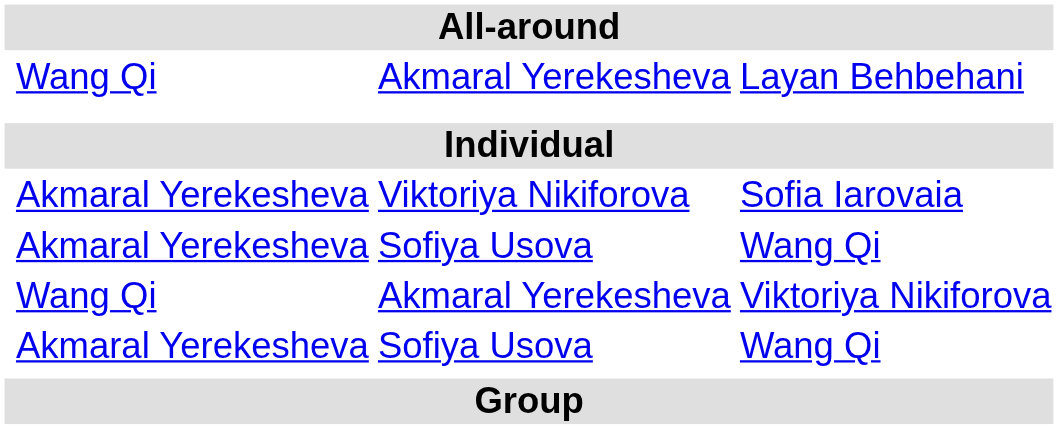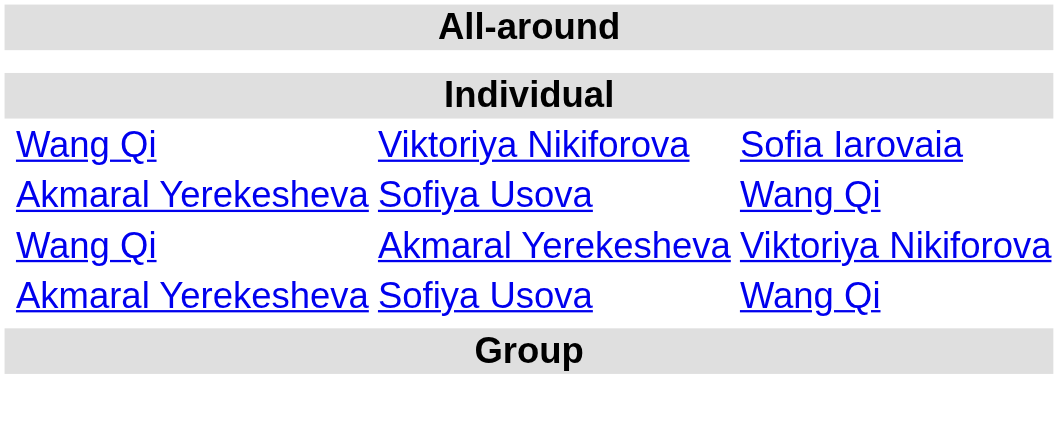- row: Wang Qi | Akmaral Yerekesheva | Layan Behbehani
Sofia Iarovaia | column 2: Akmaral Yerekesheva -> Wang Qi
